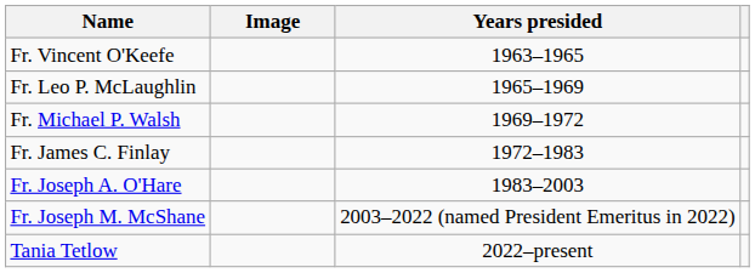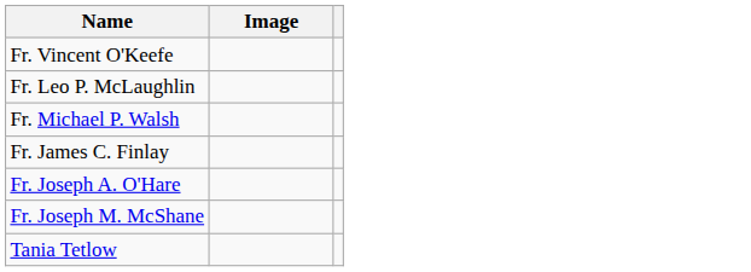- column: Years presided | 1963–1965 | 1965–1969 | 1969–1972 | 1972–1983 | 1983–2003 | 2003–2022 (named President Emeritus in 2022) | 2022–present
